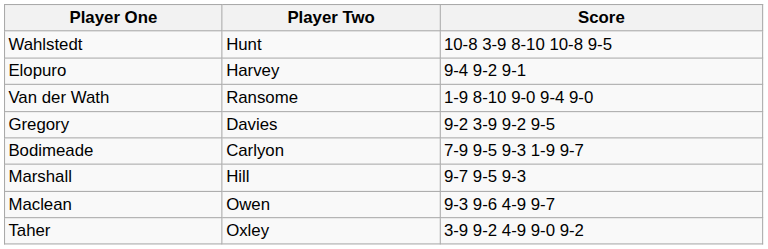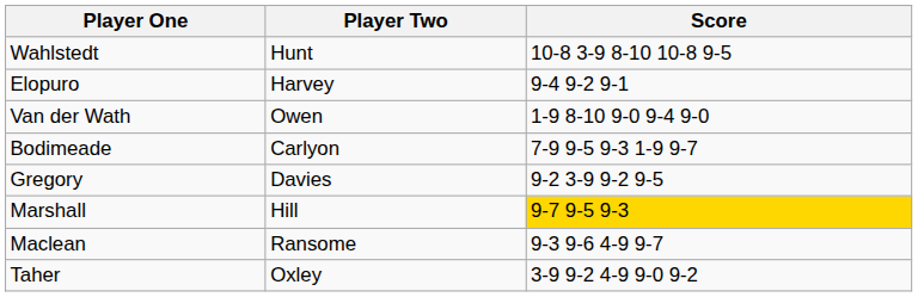Van der Wath | Player Two: Ransome -> Owen
rows swapped: Gregory <-> Bodimeade
Marshall | Score: no background -> gold background
Maclean | Player Two: Owen -> Ransome
